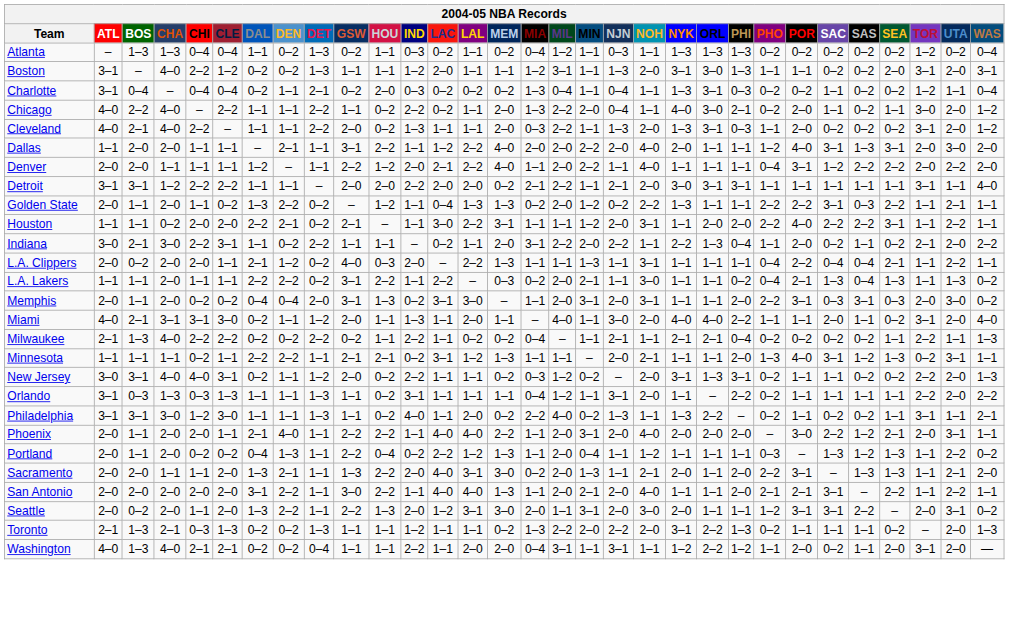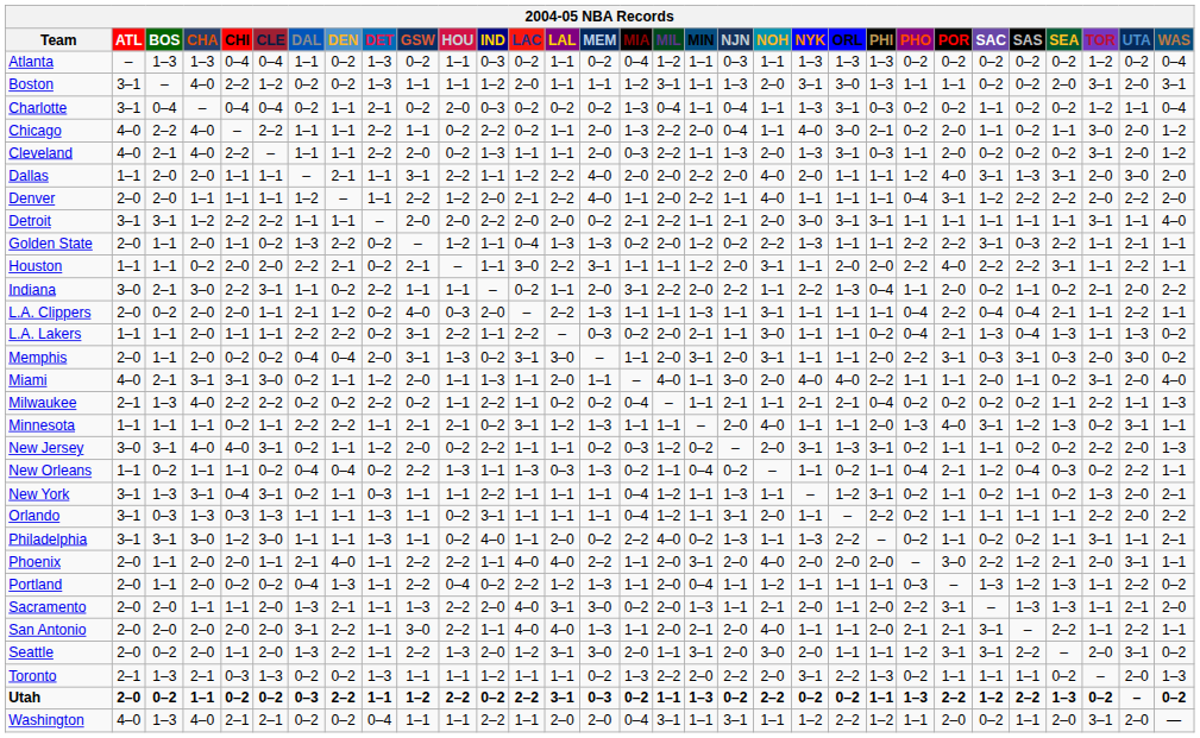Minnesota | NOH: 2–1 -> 4–0
+ row: New Orleans | 1–1 | 0–2 | 1–1 | 1–1 | 0–2 | 0–4 | 0–4 | 0–2 | 2–2 | 1–3 | 1–1 | 1–3 | 0–3 | 1–3 | 0–2 | 1–1 | 0–4 | 0–2 | – | 1–1 | 0–2 | 1–1 | 0–4 | 2–1 | 1–2 | 0–4 | 0–3 | 0–2 | 2–2 | 1–1
+ row: New York | 3–1 | 1–3 | 3–1 | 0–4 | 3–1 | 0–2 | 1–1 | 0–3 | 1–1 | 1–1 | 2–2 | 1–1 | 1–1 | 1–1 | 0–4 | 1–2 | 1–1 | 1–3 | 1–1 | – | 1–2 | 3–1 | 0–2 | 1–1 | 0–2 | 1–1 | 0–2 | 1–3 | 2–0 | 2–1
+ row: Utah | 2–0 | 0–2 | 1–1 | 0–2 | 0–2 | 0–3 | 2–2 | 1–1 | 1–2 | 2–2 | 0–2 | 2–2 | 3–1 | 0–3 | 0–2 | 1–1 | 1–3 | 0–2 | 2–2 | 0–2 | 0–2 | 1–1 | 1–3 | 2–2 | 1–2 | 2–2 | 1–3 | 0–2 | – | 0–2
